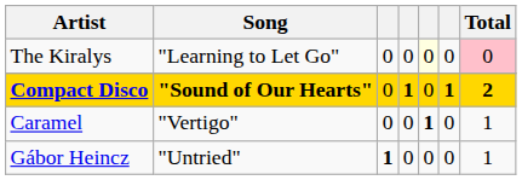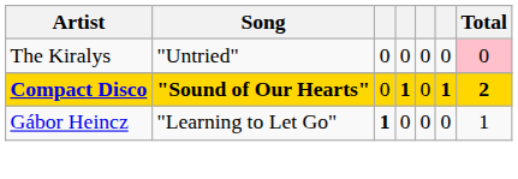The Kiralys | Song: "Learning to Let Go" -> "Untried"
The Kiralys | column 5: lightyellow background -> no background
- row: Caramel | "Vertigo" | 0 | 0 | 1 | 0 | 1
Gábor Heincz | Song: "Untried" -> "Learning to Let Go"
